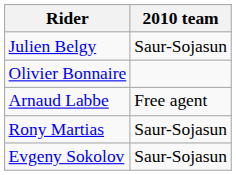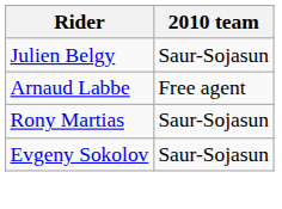- row: Olivier Bonnaire
